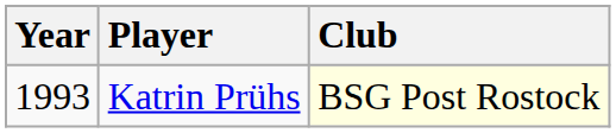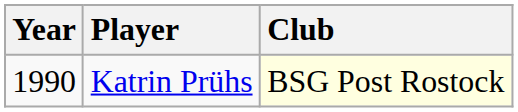Katrin Prühs | Year: 1993 -> 1990
